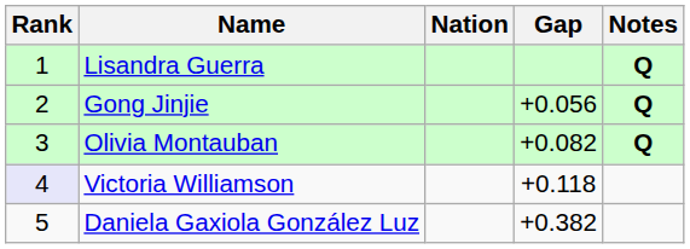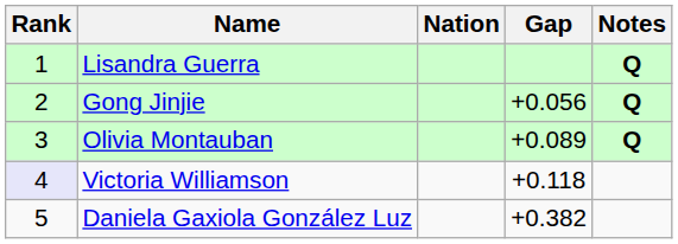Olivia Montauban | Gap: +0.082 -> +0.089
